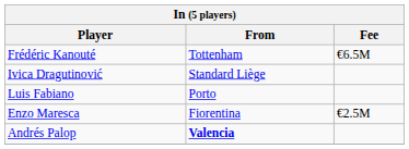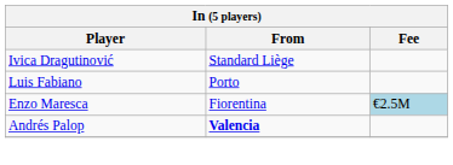- row: Frédéric Kanouté | Tottenham | €6.5M
Enzo Maresca | Fee: no background -> lightblue background
